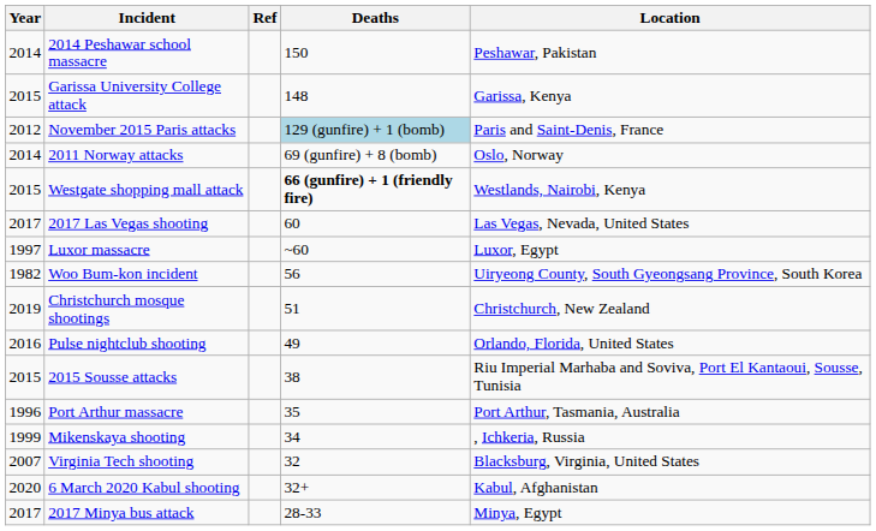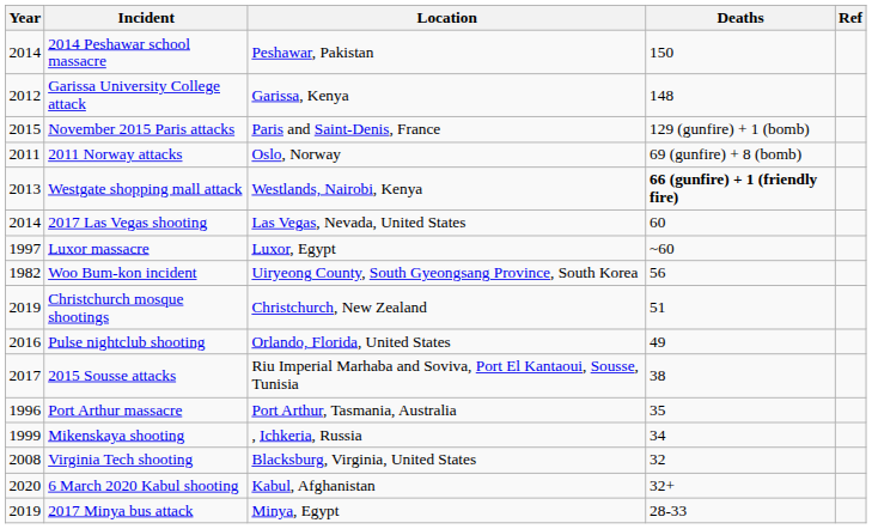columns swapped: Location <-> Ref
Garissa University College attack | Year: 2015 -> 2012
November 2015 Paris attacks | Year: 2012 -> 2015
November 2015 Paris attacks | Deaths: lightblue background -> no background
2011 Norway attacks | Year: 2014 -> 2011
Westgate shopping mall attack | Year: 2015 -> 2013
2017 Las Vegas shooting | Year: 2017 -> 2014
2015 Sousse attacks | Year: 2015 -> 2017
Virginia Tech shooting | Year: 2007 -> 2008
2017 Minya bus attack | Year: 2017 -> 2019
